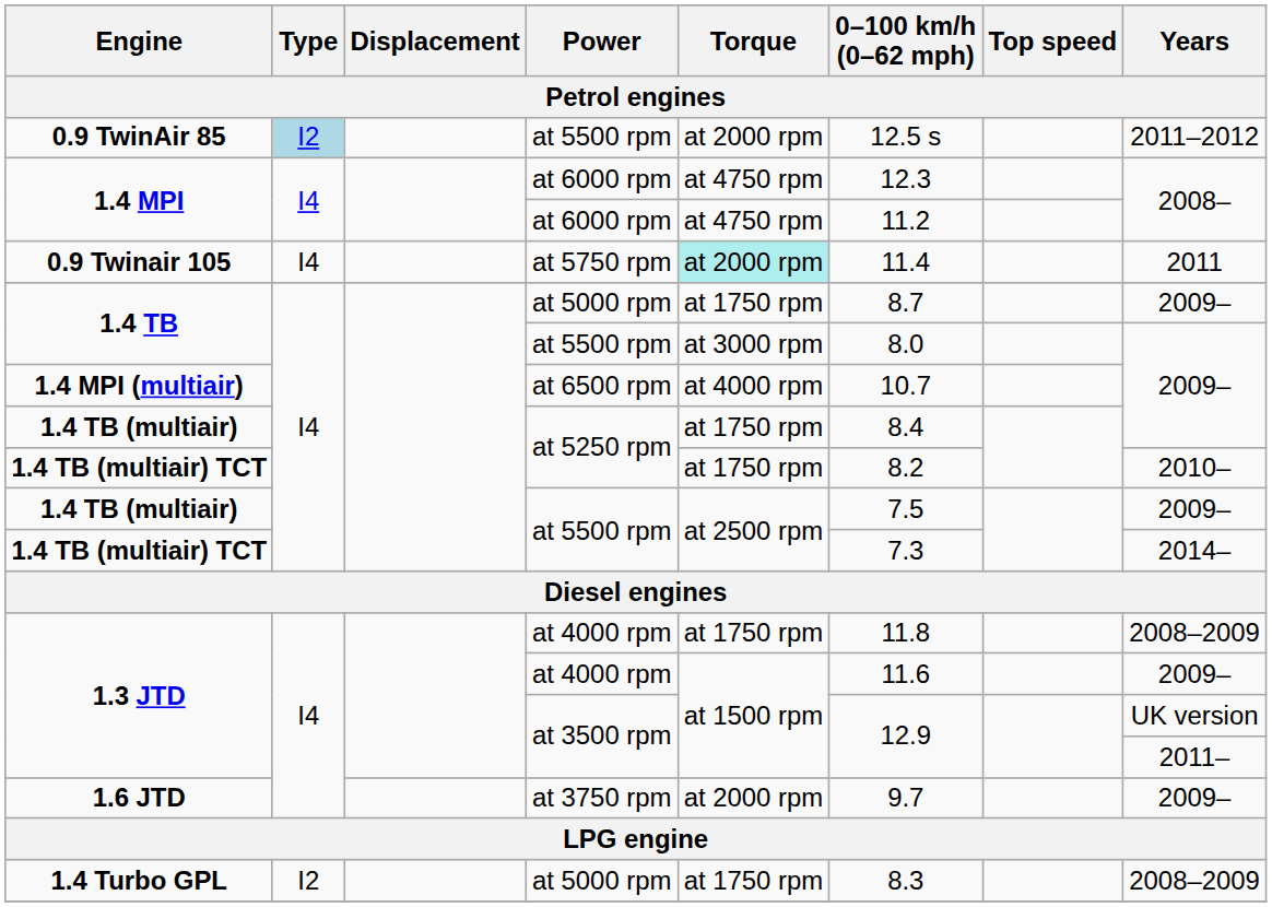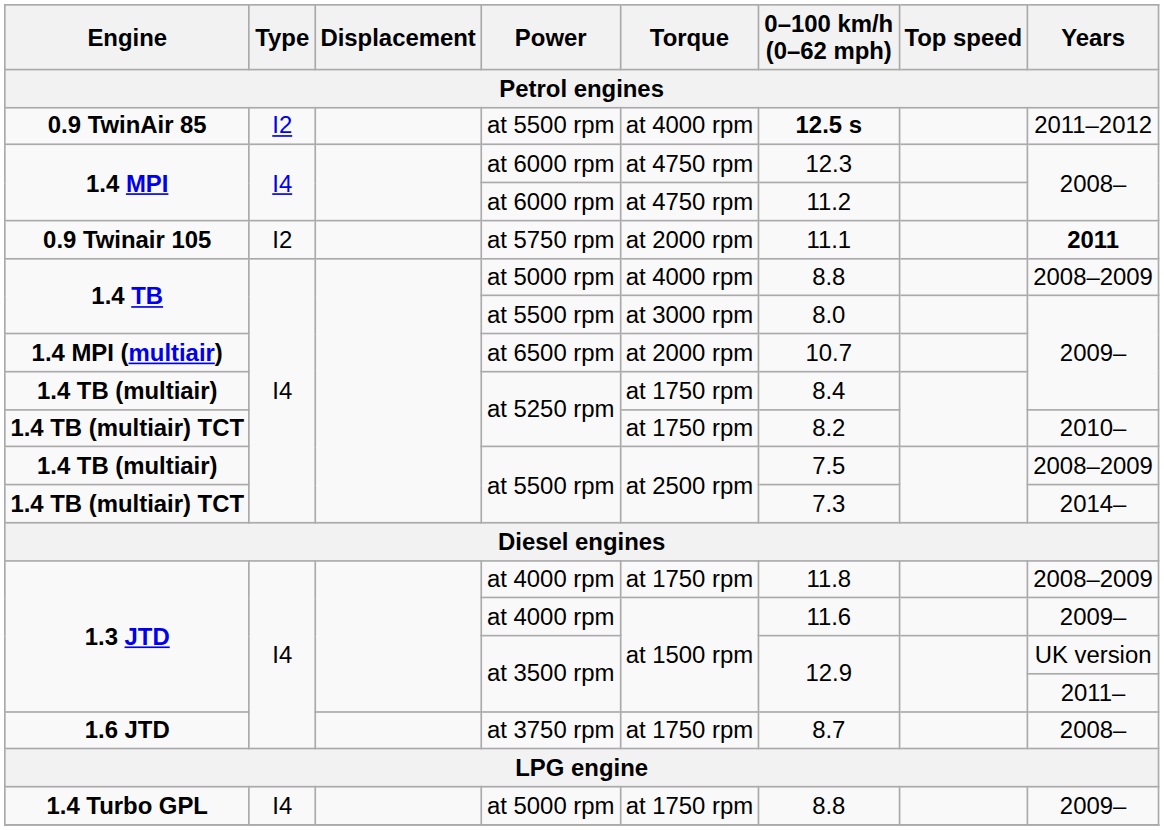0.9 TwinAir 85 | Type: lightblue background -> no background
0.9 TwinAir 85 | Torque: at 2000 rpm -> at 4000 rpm
0.9 TwinAir 85 | 0–100 km/h (0–62 mph): normal -> bold
0.9 Twinair 105 | Type: I4 -> I2
0.9 Twinair 105 | Torque: paleturquoise background -> no background
0.9 Twinair 105 | 0–100 km/h (0–62 mph): 11.4 -> 11.1
0.9 Twinair 105 | Years: normal -> bold
1.4 TB / at 5000 rpm | Torque: at 1750 rpm -> at 4000 rpm
1.4 TB / at 5000 rpm | 0–100 km/h (0–62 mph): 8.7 -> 8.8
1.4 TB / at 5000 rpm | Years: 2009– -> 2008–2009
1.4 MPI (multiair) | Torque: at 4000 rpm -> at 2000 rpm
1.4 TB (multiair) / at 5500 rpm | Years: 2009– -> 2008–2009
1.6 JTD | Torque: at 2000 rpm -> at 1750 rpm
1.6 JTD | 0–100 km/h (0–62 mph): 9.7 -> 8.7
1.6 JTD | Years: 2009– -> 2008–
1.4 Turbo GPL | Type: I2 -> I4
1.4 Turbo GPL | 0–100 km/h (0–62 mph): 8.3 -> 8.8
1.4 Turbo GPL | Years: 2008–2009 -> 2009–
